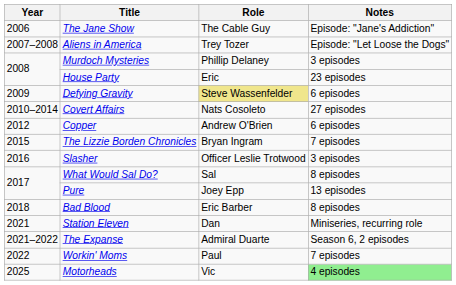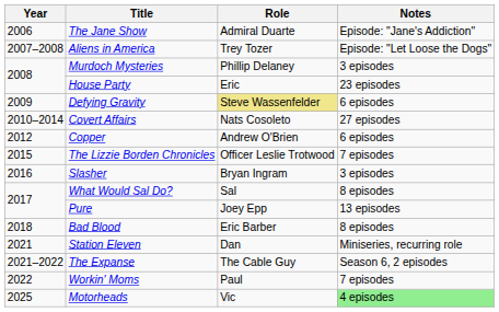The Jane Show | Role: The Cable Guy -> Admiral Duarte
The Lizzie Borden Chronicles | Role: Bryan Ingram -> Officer Leslie Trotwood
Slasher | Role: Officer Leslie Trotwood -> Bryan Ingram
The Expanse | Role: Admiral Duarte -> The Cable Guy
